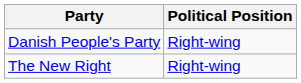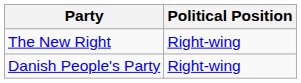rows swapped: The New Right <-> Danish People's Party
